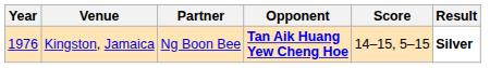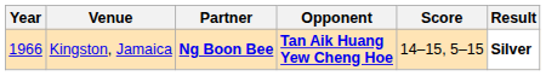Kingston, Jamaica | Year: 1976 -> 1966
Kingston, Jamaica | Partner: normal -> bold
